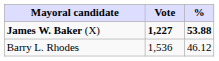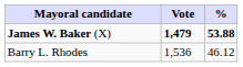James W. Baker (X) | Vote: 1,227 -> 1,479
